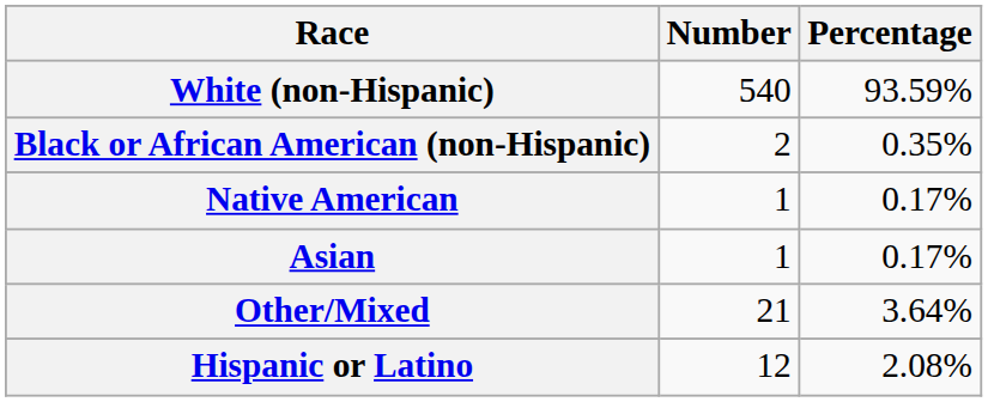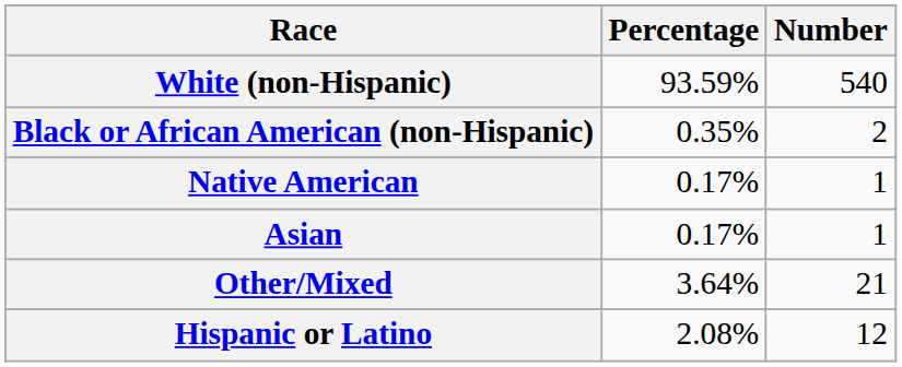columns swapped: Number <-> Percentage
